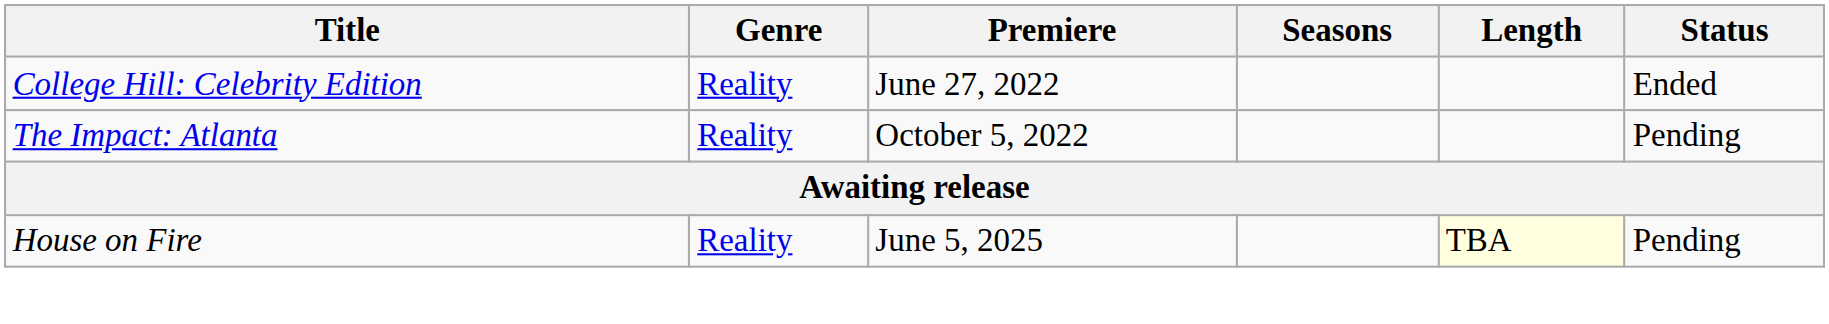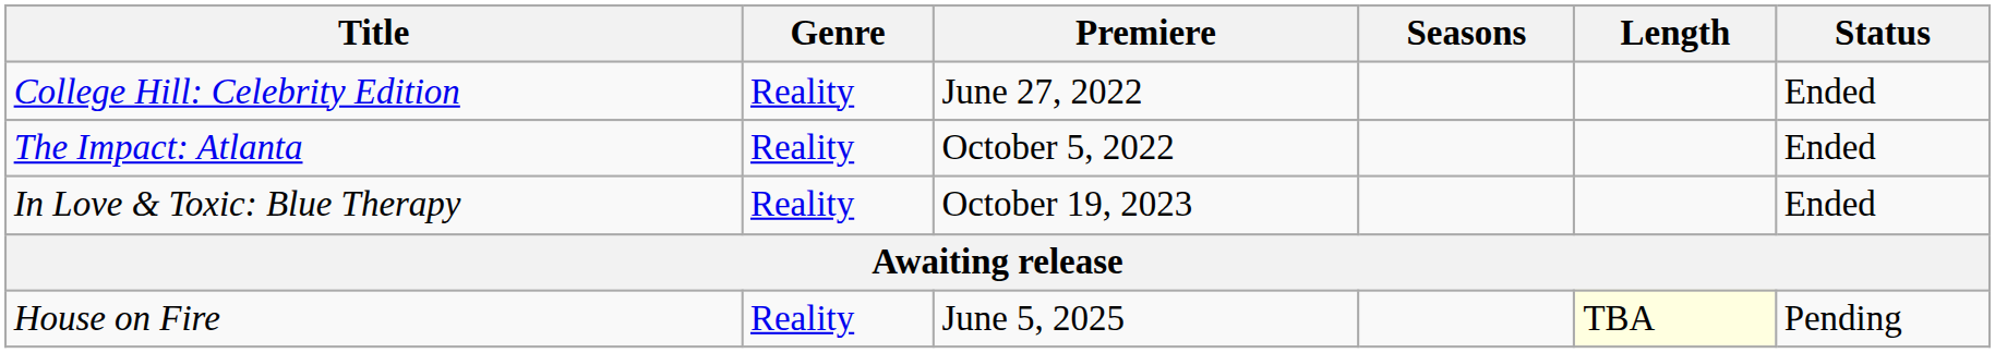The Impact: Atlanta | Status: Pending -> Ended
+ row: In Love & Toxic: Blue Therapy | Reality | October 19, 2023 | Ended
